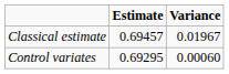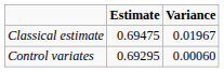Classical estimate | Estimate: 0.69457 -> 0.69475
